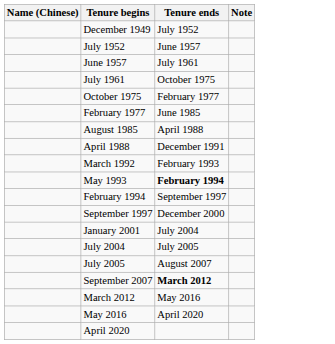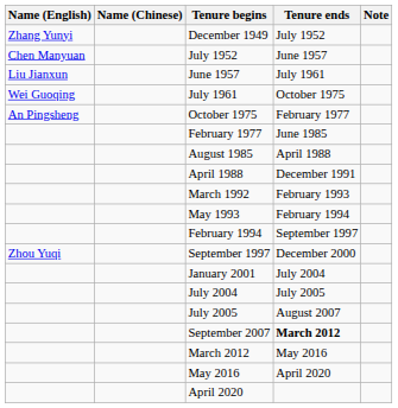+ column: Name (English) | Zhang Yunyi | Chen Manyuan | Liu Jianxun | Wei Guoqing | An Pingsheng | Zhou Yuqi
May 1993 | Tenure ends: bold -> normal
